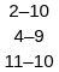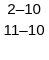- row: 4–9
